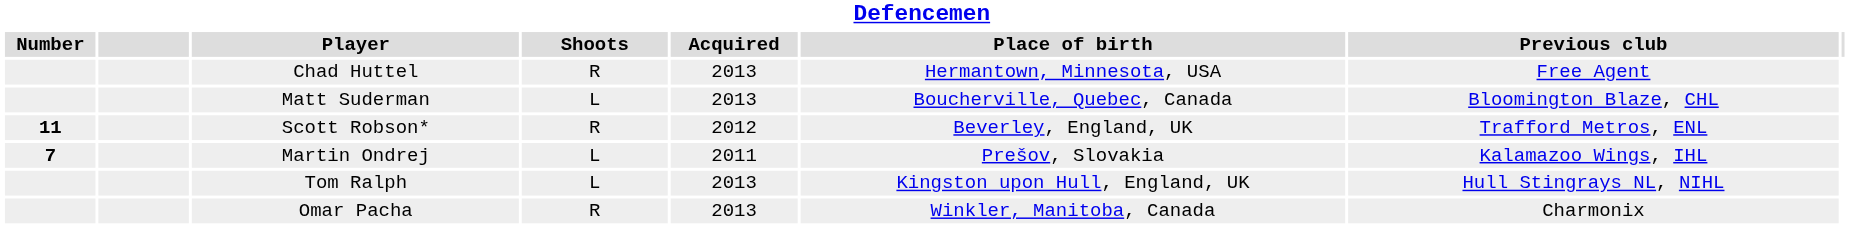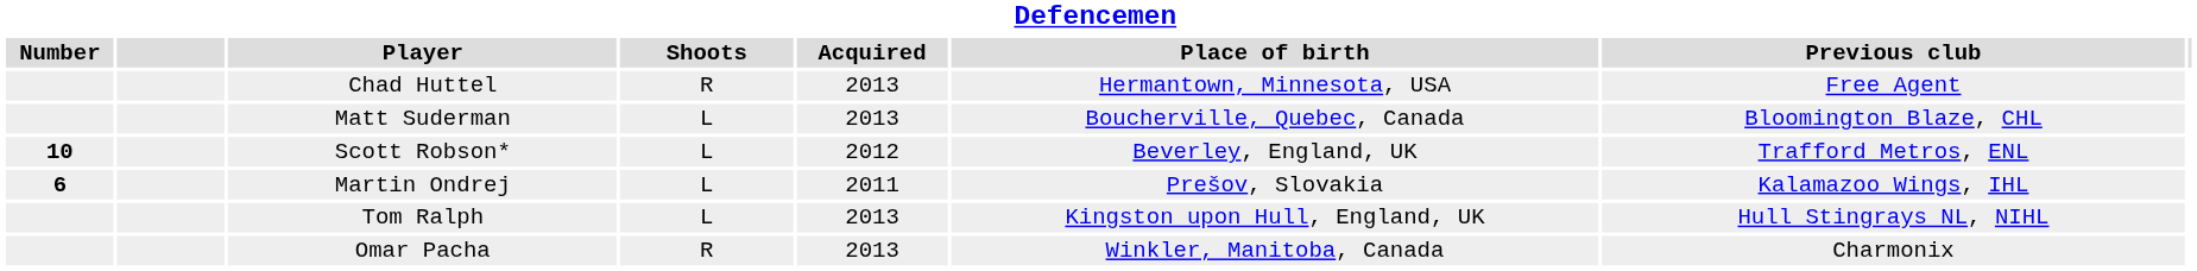Scott Robson* | Defencemen / Number: 11 -> 10
Scott Robson* | Defencemen / Shoots: R -> L
Martin Ondrej | Defencemen / Number: 7 -> 6
